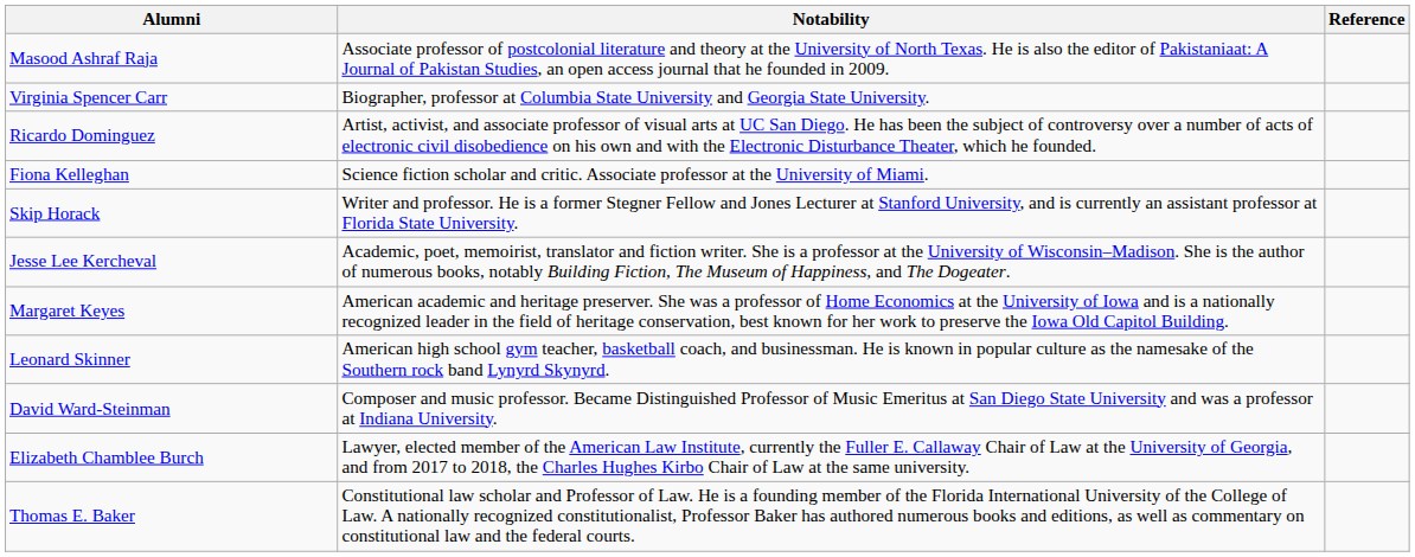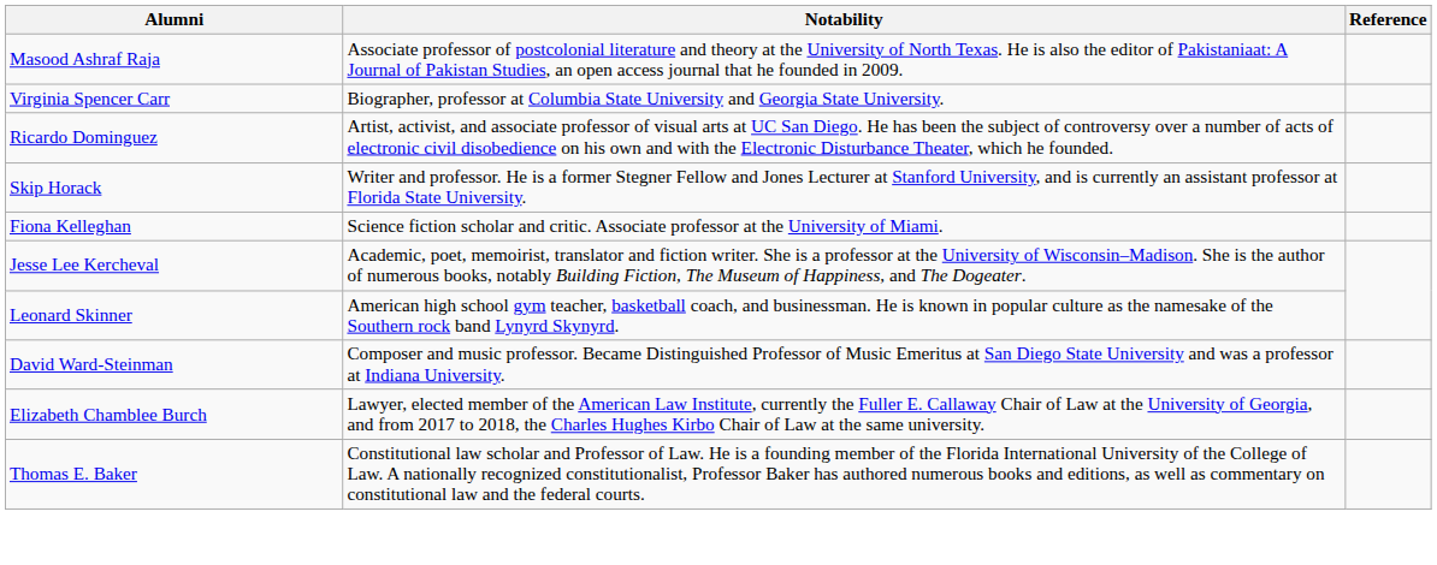rows swapped: Skip Horack <-> Fiona Kelleghan
- row: Margaret Keyes | American academic and heritage preserver. She was a professor of Home Economics at the University of Iowa and is a nationally recognized leader in the field of heritage conservation, best known for her work to preserve the Iowa Old Capitol Building.
